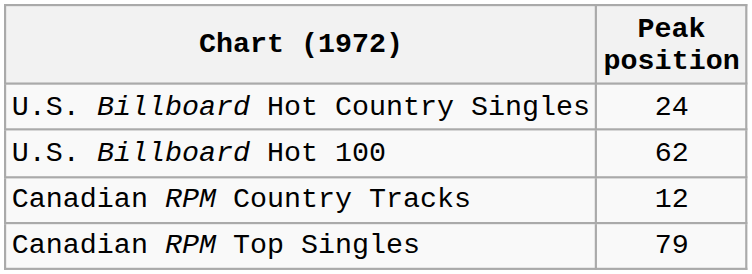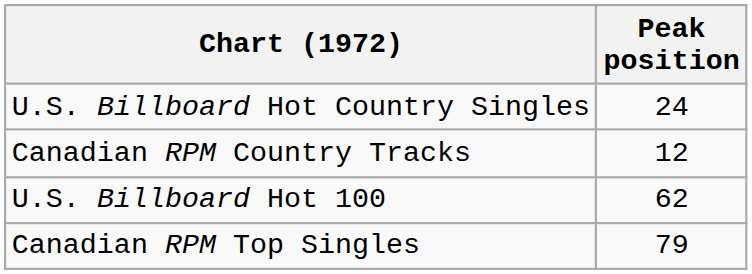rows swapped: U.S. Billboard Hot 100 <-> Canadian RPM Country Tracks
